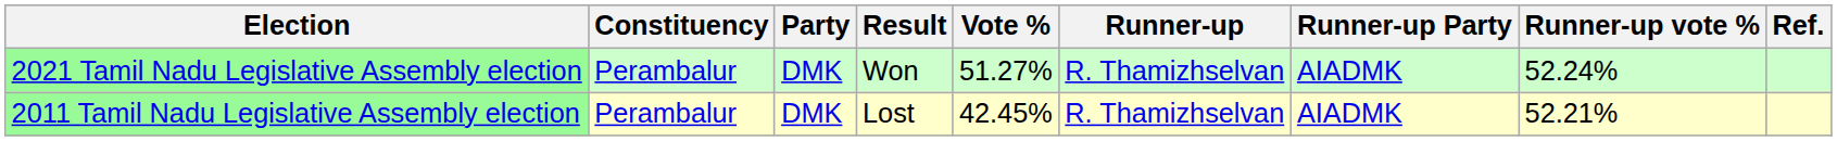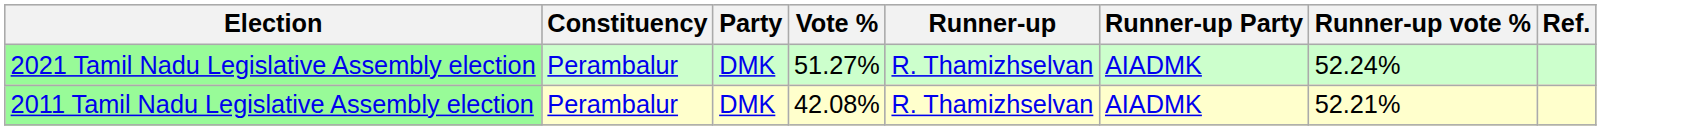- column: Result | Won | Lost
2011 Tamil Nadu Legislative Assembly election | Vote %: 42.45% -> 42.08%
